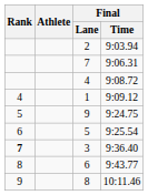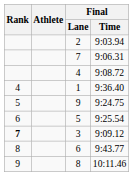1 | Final / Time: 9:09.12 -> 9:36.40
3 | Final / Time: 9:36.40 -> 9:09.12
